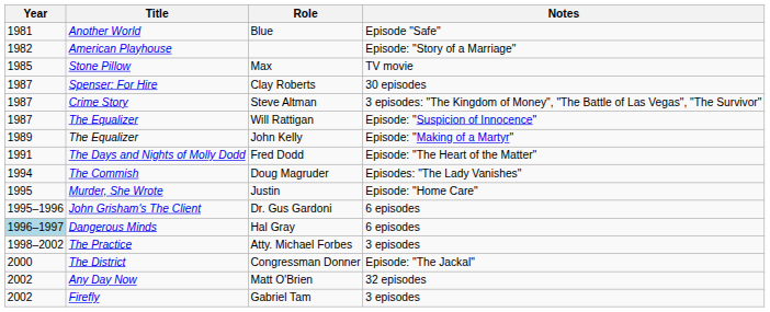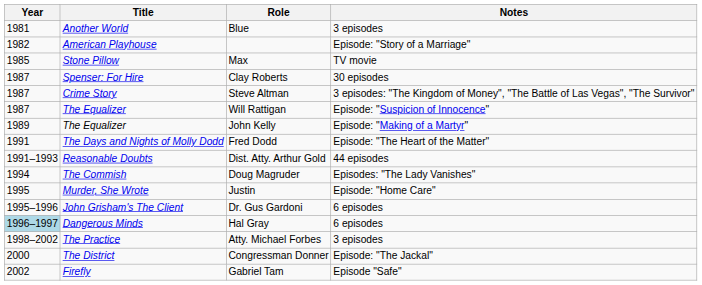Blue | Notes: Episode "Safe" -> 3 episodes
+ row: 1991–1993 | Reasonable Doubts | Dist. Atty. Arthur Gold | 44 episodes
- row: 2002 | Any Day Now | Matt O'Brien | 32 episodes
Gabriel Tam | Notes: 3 episodes -> Episode "Safe"
